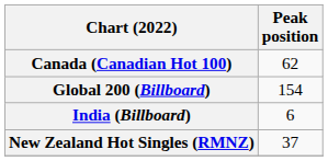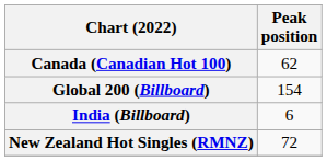New Zealand Hot Singles (RMNZ) | Peak position: 37 -> 72
